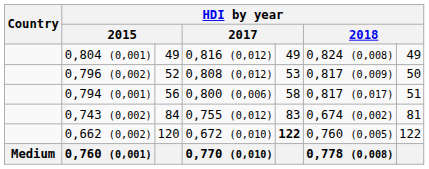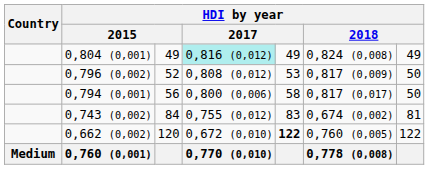0,804 (0,001) | column 4: no background -> paleturquoise background
0,794 (0,001) | column 7: 51 -> 50
